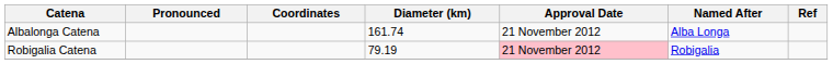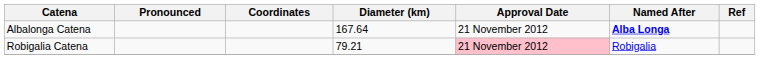Albalonga Catena | Diameter (km): 161.74 -> 167.64
Albalonga Catena | Named After: normal -> bold
Robigalia Catena | Diameter (km): 79.19 -> 79.21
